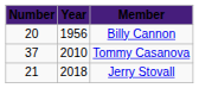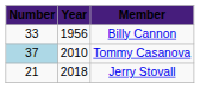Billy Cannon | Number: 20 -> 33
Tommy Casanova | Number: no background -> lightblue background
